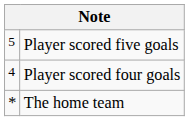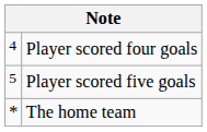rows swapped: Player scored four goals <-> Player scored five goals
